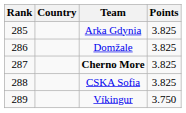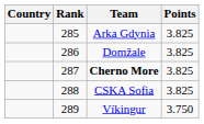columns swapped: Rank <-> Country
